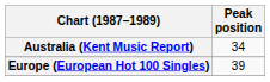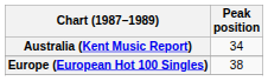Europe (European Hot 100 Singles) | Peak position: 39 -> 38
